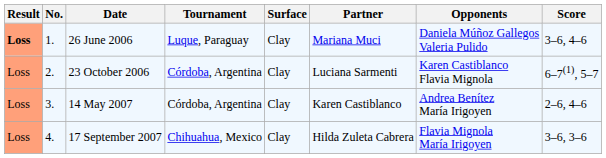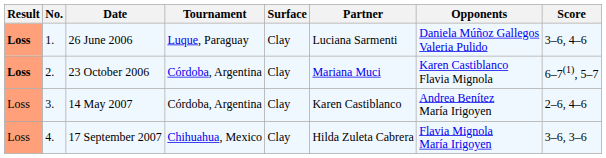26 June 2006 | Partner: Mariana Muci -> Luciana Sarmenti
23 October 2006 | Result: normal -> bold
23 October 2006 | Partner: Luciana Sarmenti -> Mariana Muci
